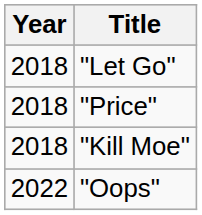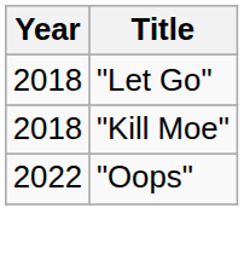- row: 2018 | "Price"
